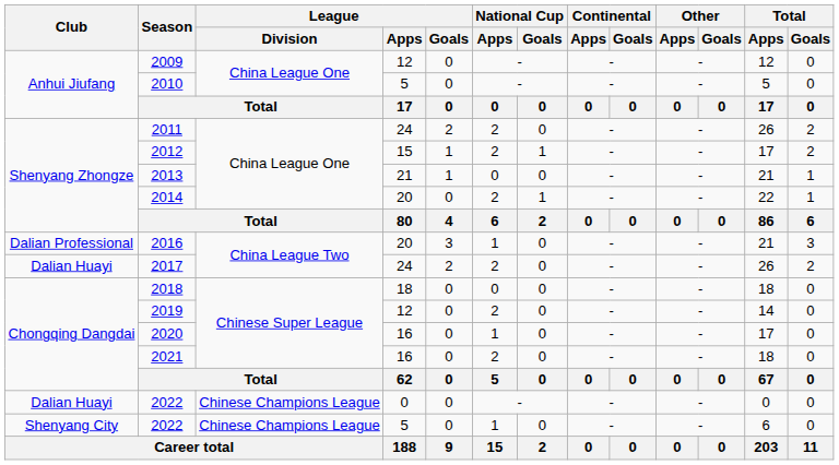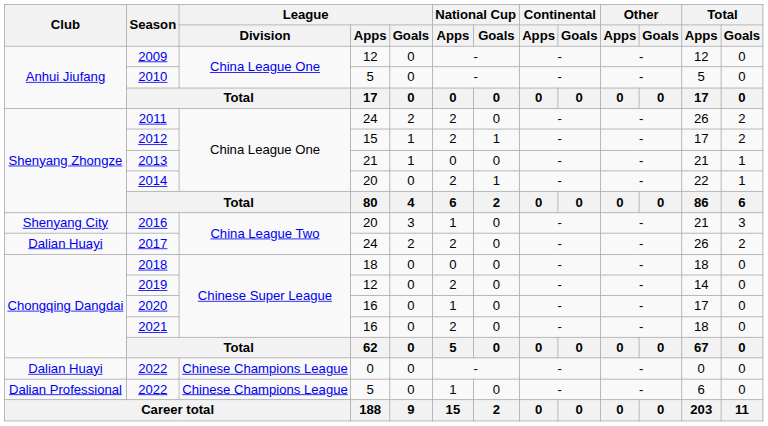2016 | Club: Dalian Professional -> Shenyang City
2022 / 5 | Club: Shenyang City -> Dalian Professional
